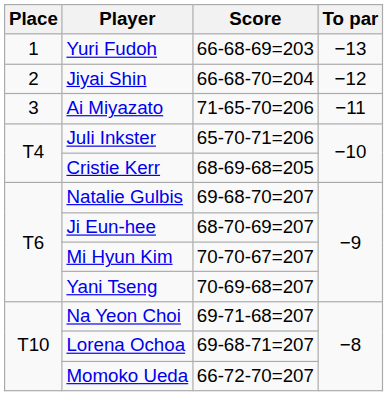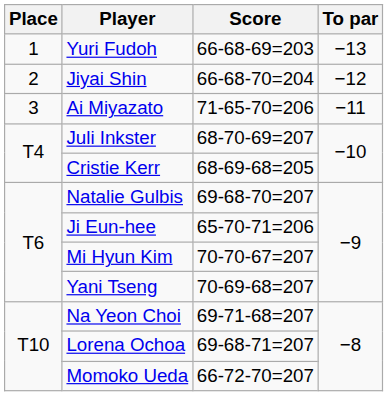Juli Inkster | Score: 65-70-71=206 -> 68-70-69=207
Ji Eun-hee | Score: 68-70-69=207 -> 65-70-71=206
